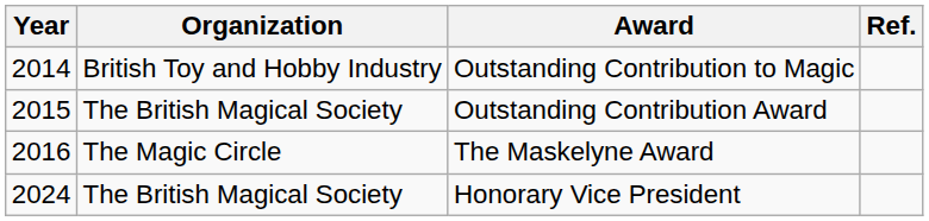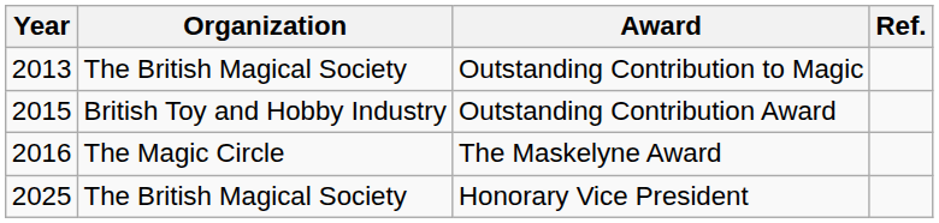Outstanding Contribution to Magic | Year: 2014 -> 2013
Outstanding Contribution to Magic | Organization: British Toy and Hobby Industry -> The British Magical Society
Outstanding Contribution Award | Organization: The British Magical Society -> British Toy and Hobby Industry
Honorary Vice President | Year: 2024 -> 2025
